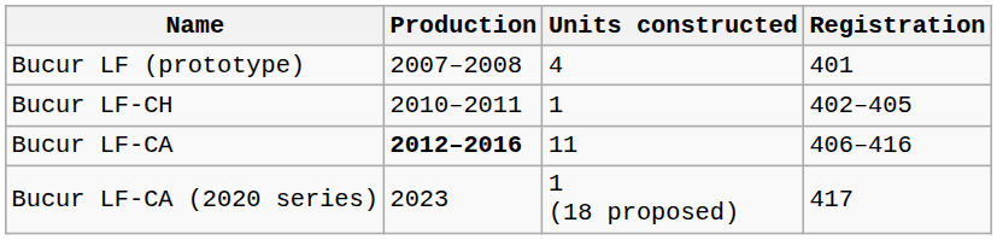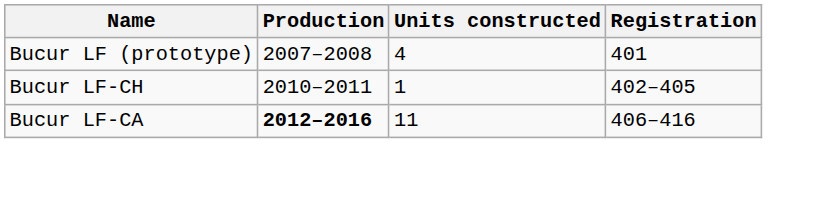- row: Bucur LF-CA (2020 series) | 2023 | 1 (18 proposed) | 417
